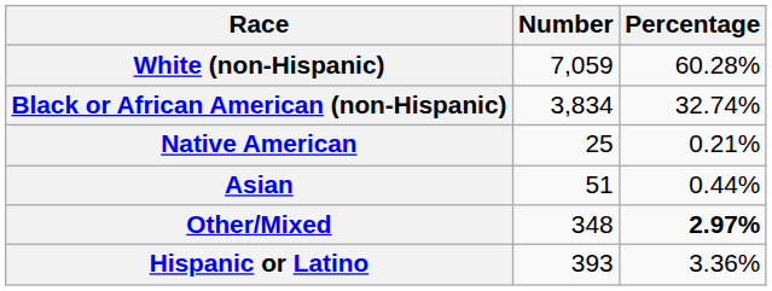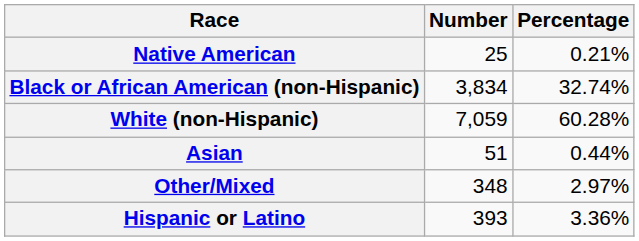rows swapped: White (non-Hispanic) <-> Native American
Other/Mixed | Percentage: bold -> normal
